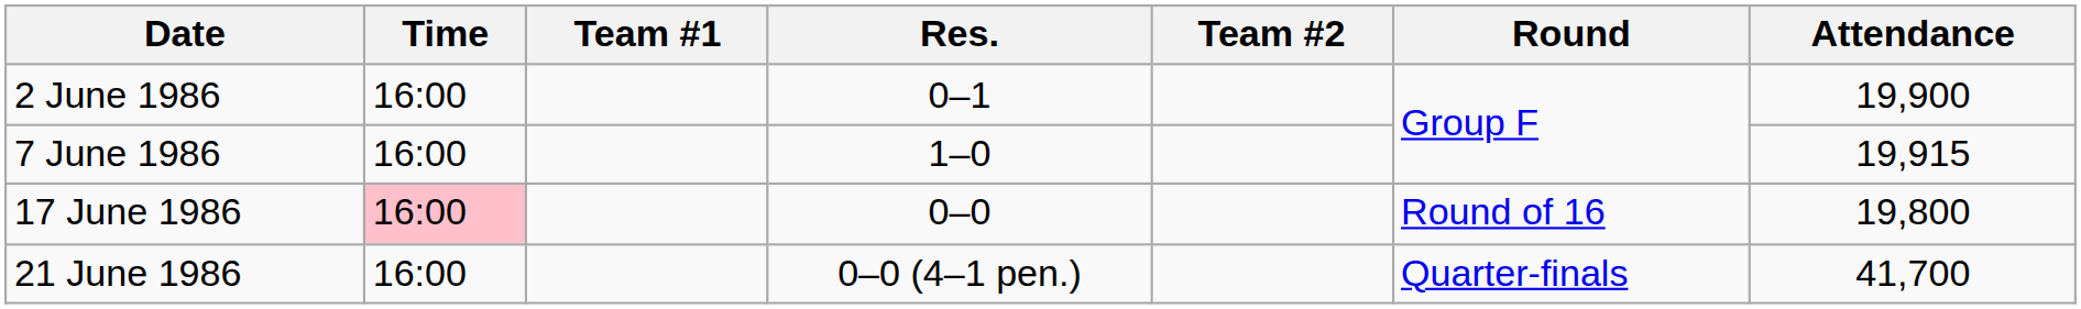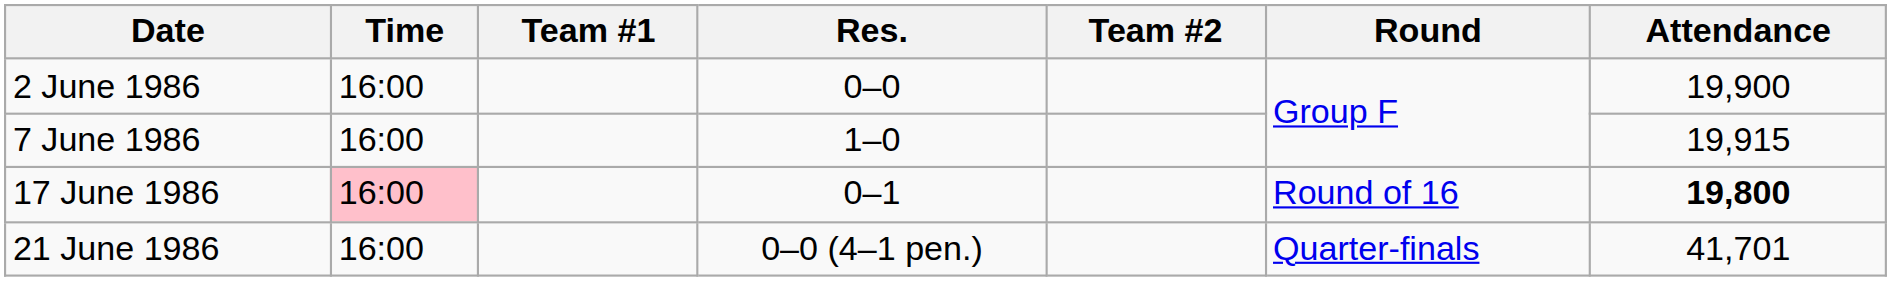2 June 1986 | Res.: 0–1 -> 0–0
17 June 1986 | Res.: 0–0 -> 0–1
17 June 1986 | Attendance: normal -> bold
21 June 1986 | Attendance: 41,700 -> 41,701
